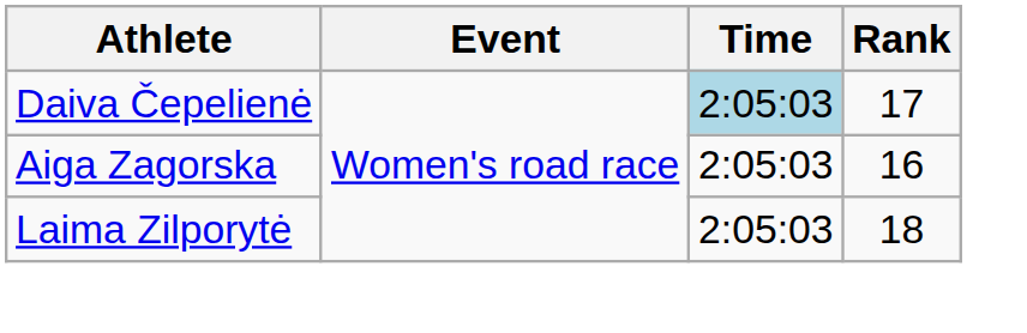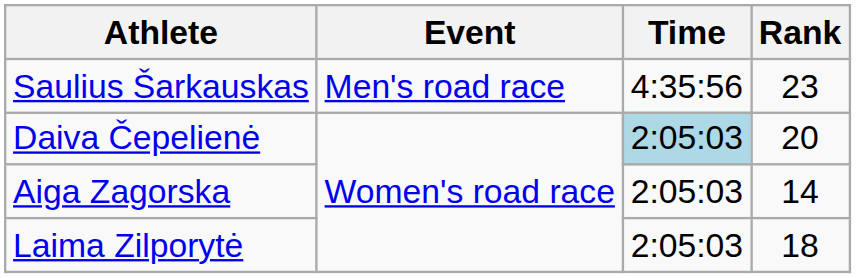+ row: Saulius Šarkauskas | Men's road race | 4:35:56 | 23
Daiva Čepelienė | Rank: 17 -> 20
Aiga Zagorska | Rank: 16 -> 14
